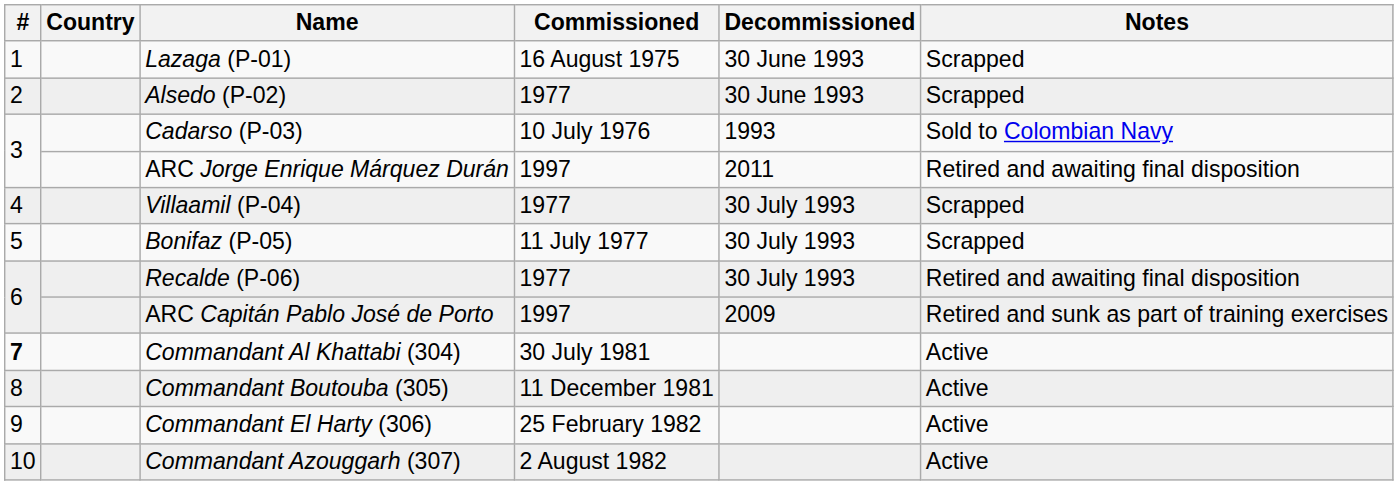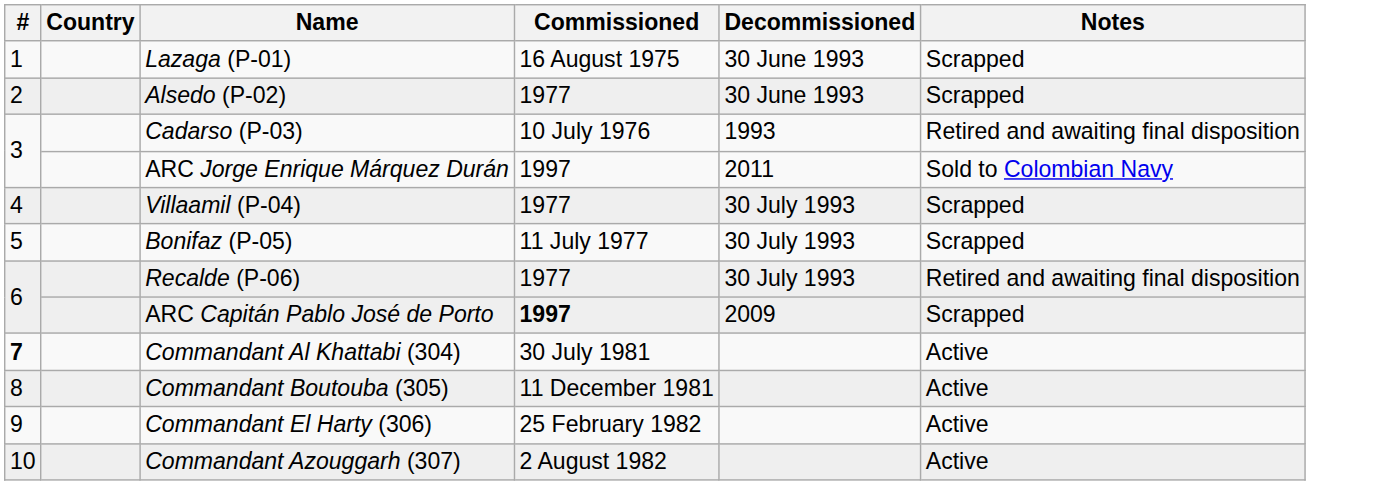Cadarso (P-03) | Notes: Sold to Colombian Navy -> Retired and awaiting final disposition
ARC Jorge Enrique Márquez Durán | Notes: Retired and awaiting final disposition -> Sold to Colombian Navy
ARC Capitán Pablo José de Porto | Commissioned: normal -> bold
ARC Capitán Pablo José de Porto | Notes: Retired and sunk as part of training exercises -> Scrapped
